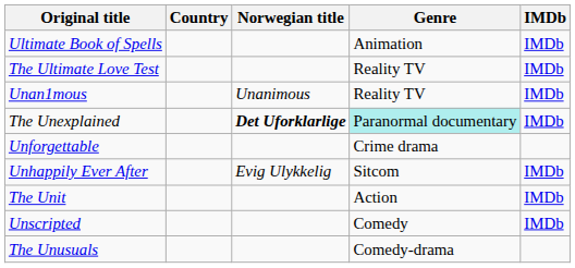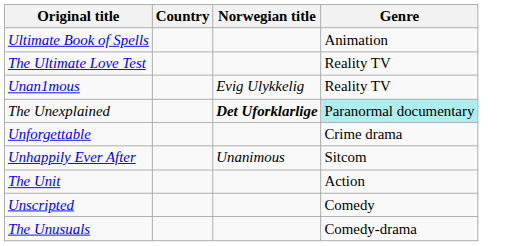- column: IMDb | IMDb | IMDb | IMDb | IMDb | IMDb | IMDb | IMDb
Unan1mous | Norwegian title: Unanimous -> Evig Ulykkelig
Unhappily Ever After | Norwegian title: Evig Ulykkelig -> Unanimous
